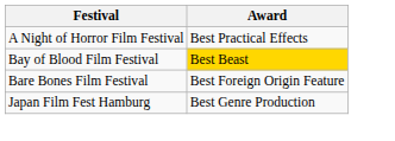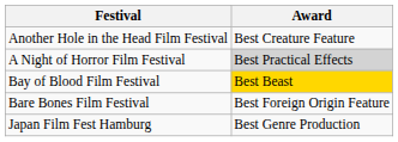+ row: Another Hole in the Head Film Festival | Best Creature Feature
A Night of Horror Film Festival | Award: no background -> lightgrey background
